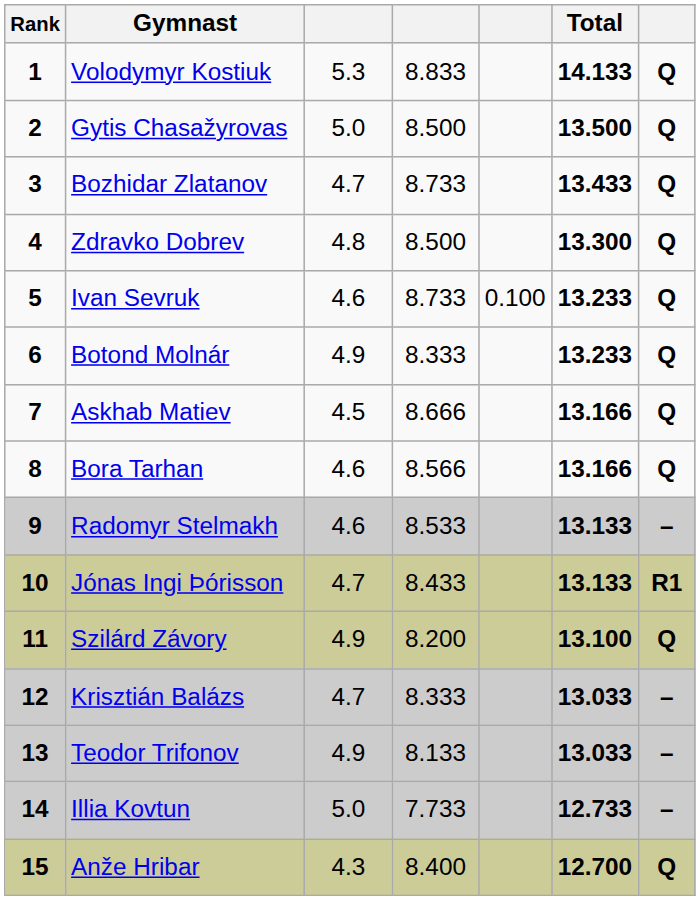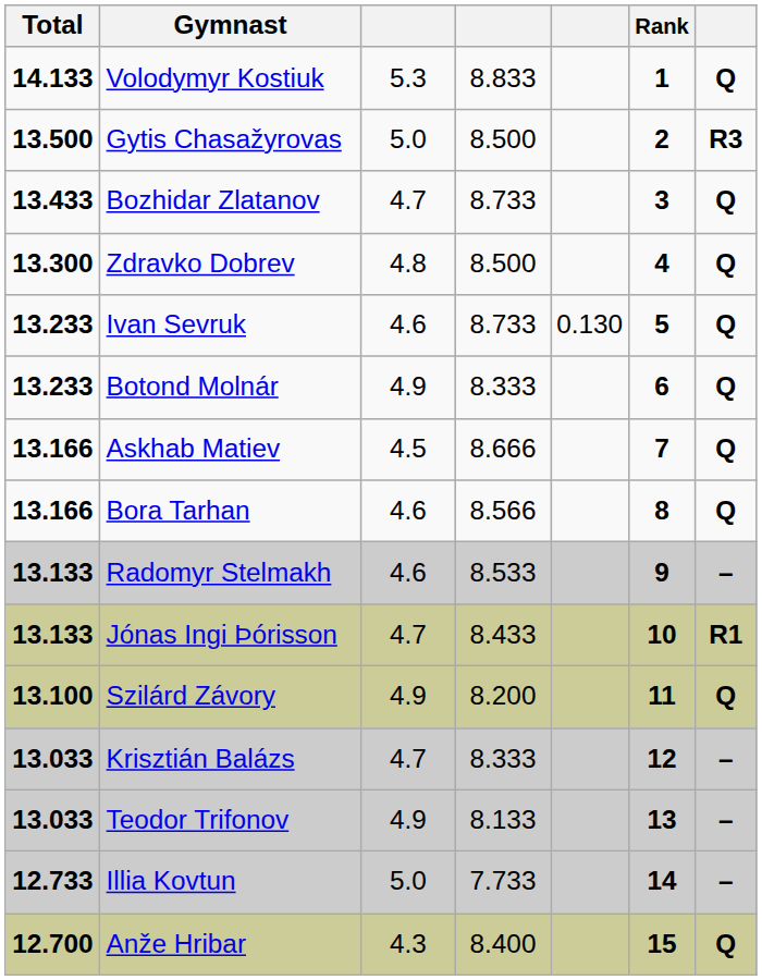columns swapped: Rank <-> Total
Gytis Chasažyrovas | column 7: Q -> R3
Ivan Sevruk | column 5: 0.100 -> 0.130
